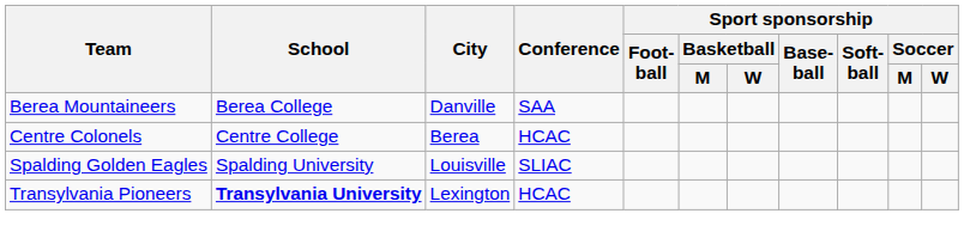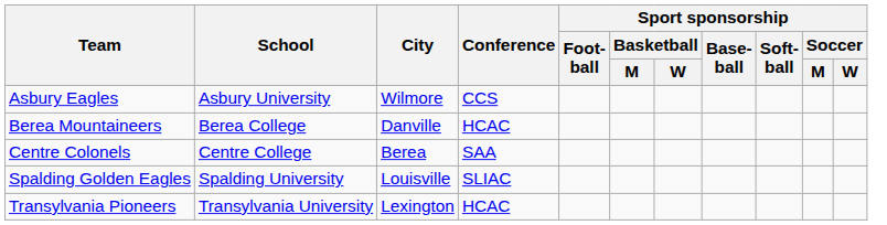+ row: Asbury Eagles | Asbury University | Wilmore | CCS
Berea Mountaineers | Conference: SAA -> HCAC
Centre Colonels | Conference: HCAC -> SAA
Transylvania Pioneers | School: bold -> normal
